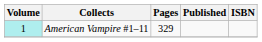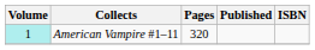American Vampire #1–11 | Pages: 329 -> 320
